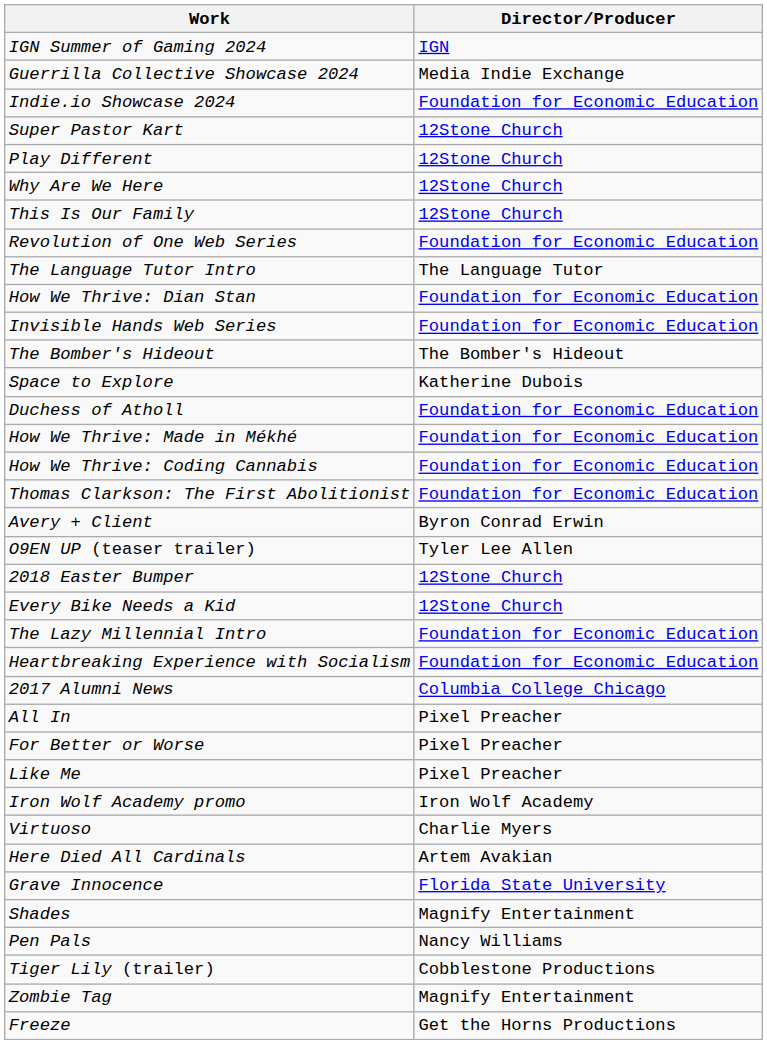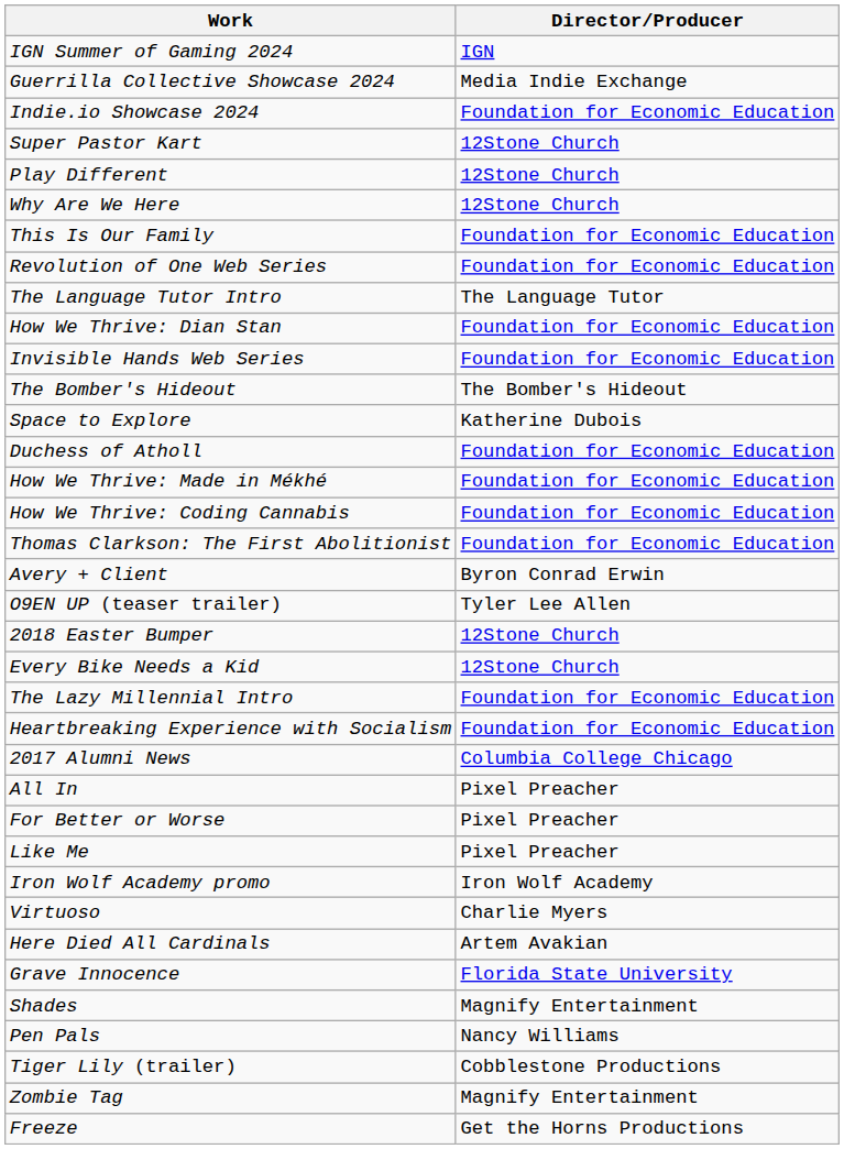This Is Our Family | Director/Producer: 12Stone Church -> Foundation for Economic Education
